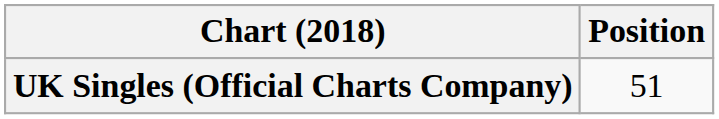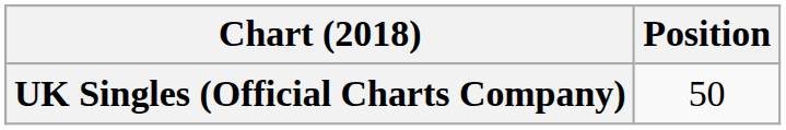UK Singles (Official Charts Company) | Position: 51 -> 50
